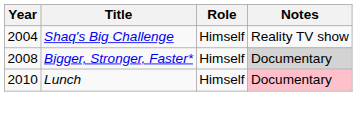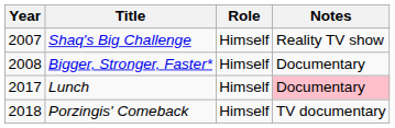Shaq's Big Challenge | Year: 2004 -> 2007
Bigger, Stronger, Faster* | Notes: lightgrey background -> no background
Lunch | Year: 2010 -> 2017
+ row: 2018 | Porzingis' Comeback | Himself | TV documentary
